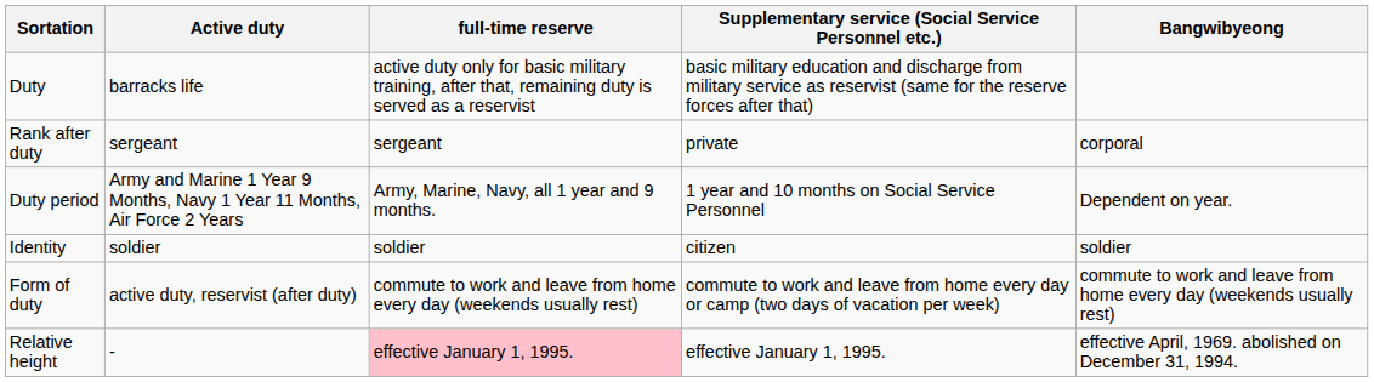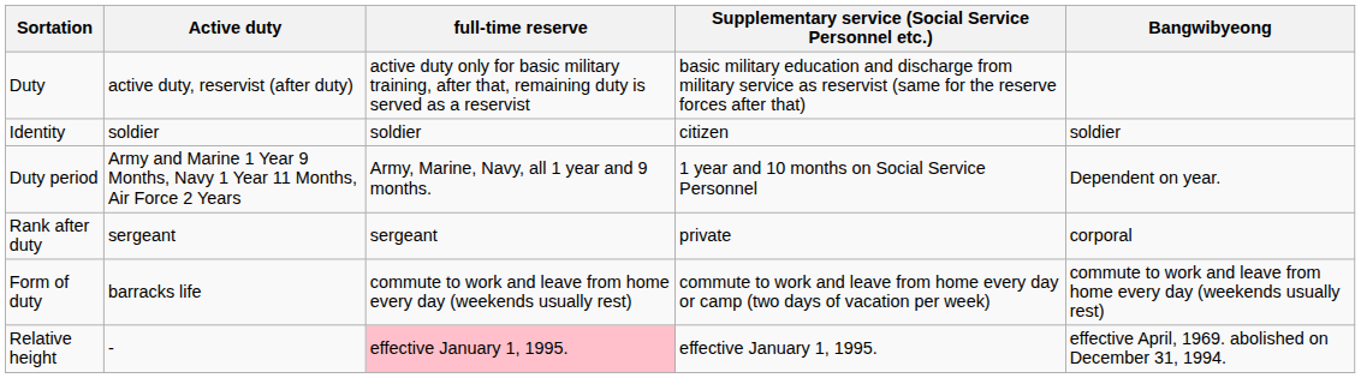Duty | Active duty: barracks life -> active duty, reservist (after duty)
rows swapped: Identity <-> Rank after duty
Form of duty | Active duty: active duty, reservist (after duty) -> barracks life
